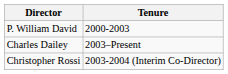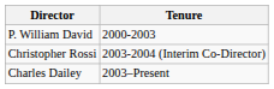rows swapped: Christopher Rossi <-> Charles Dailey
